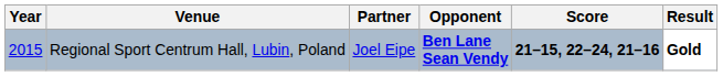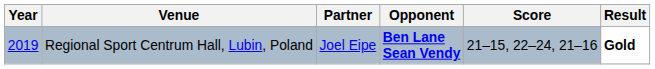Regional Sport Centrum Hall, Lubin, Poland | Year: 2015 -> 2019
Regional Sport Centrum Hall, Lubin, Poland | Score: bold -> normal
